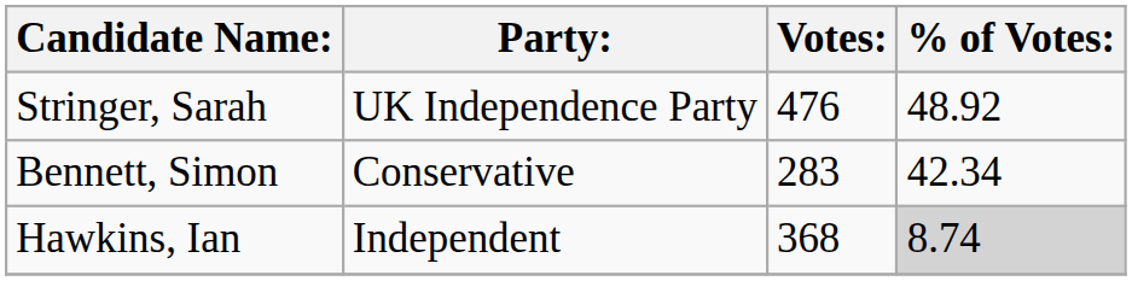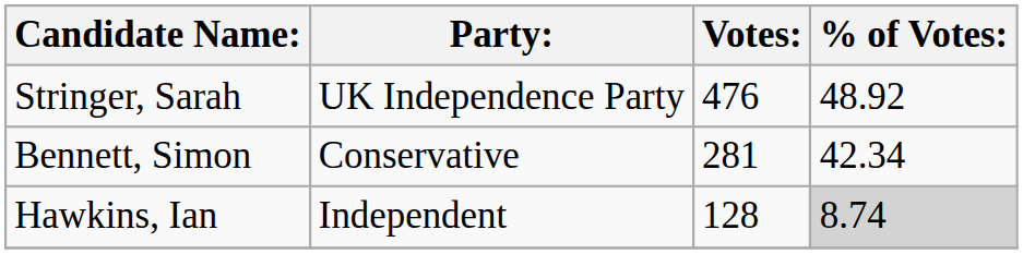Bennett, Simon | Votes:: 283 -> 281
Hawkins, Ian | Votes:: 368 -> 128
